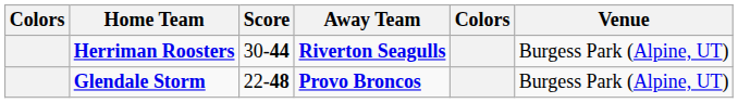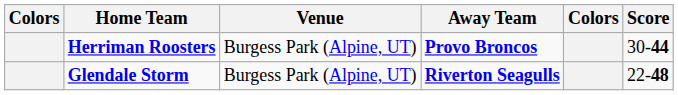columns swapped: Score <-> Venue
Herriman Roosters | Away Team: Riverton Seagulls -> Provo Broncos
Glendale Storm | Away Team: Provo Broncos -> Riverton Seagulls
